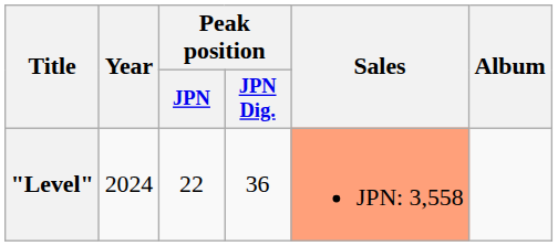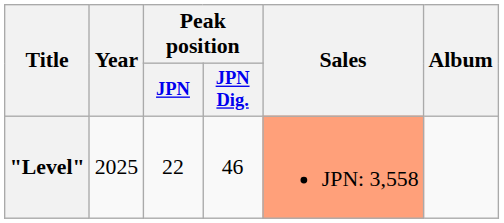"Level" | Year: 2024 -> 2025
"Level" | Peak position / JPN Dig.: 36 -> 46
